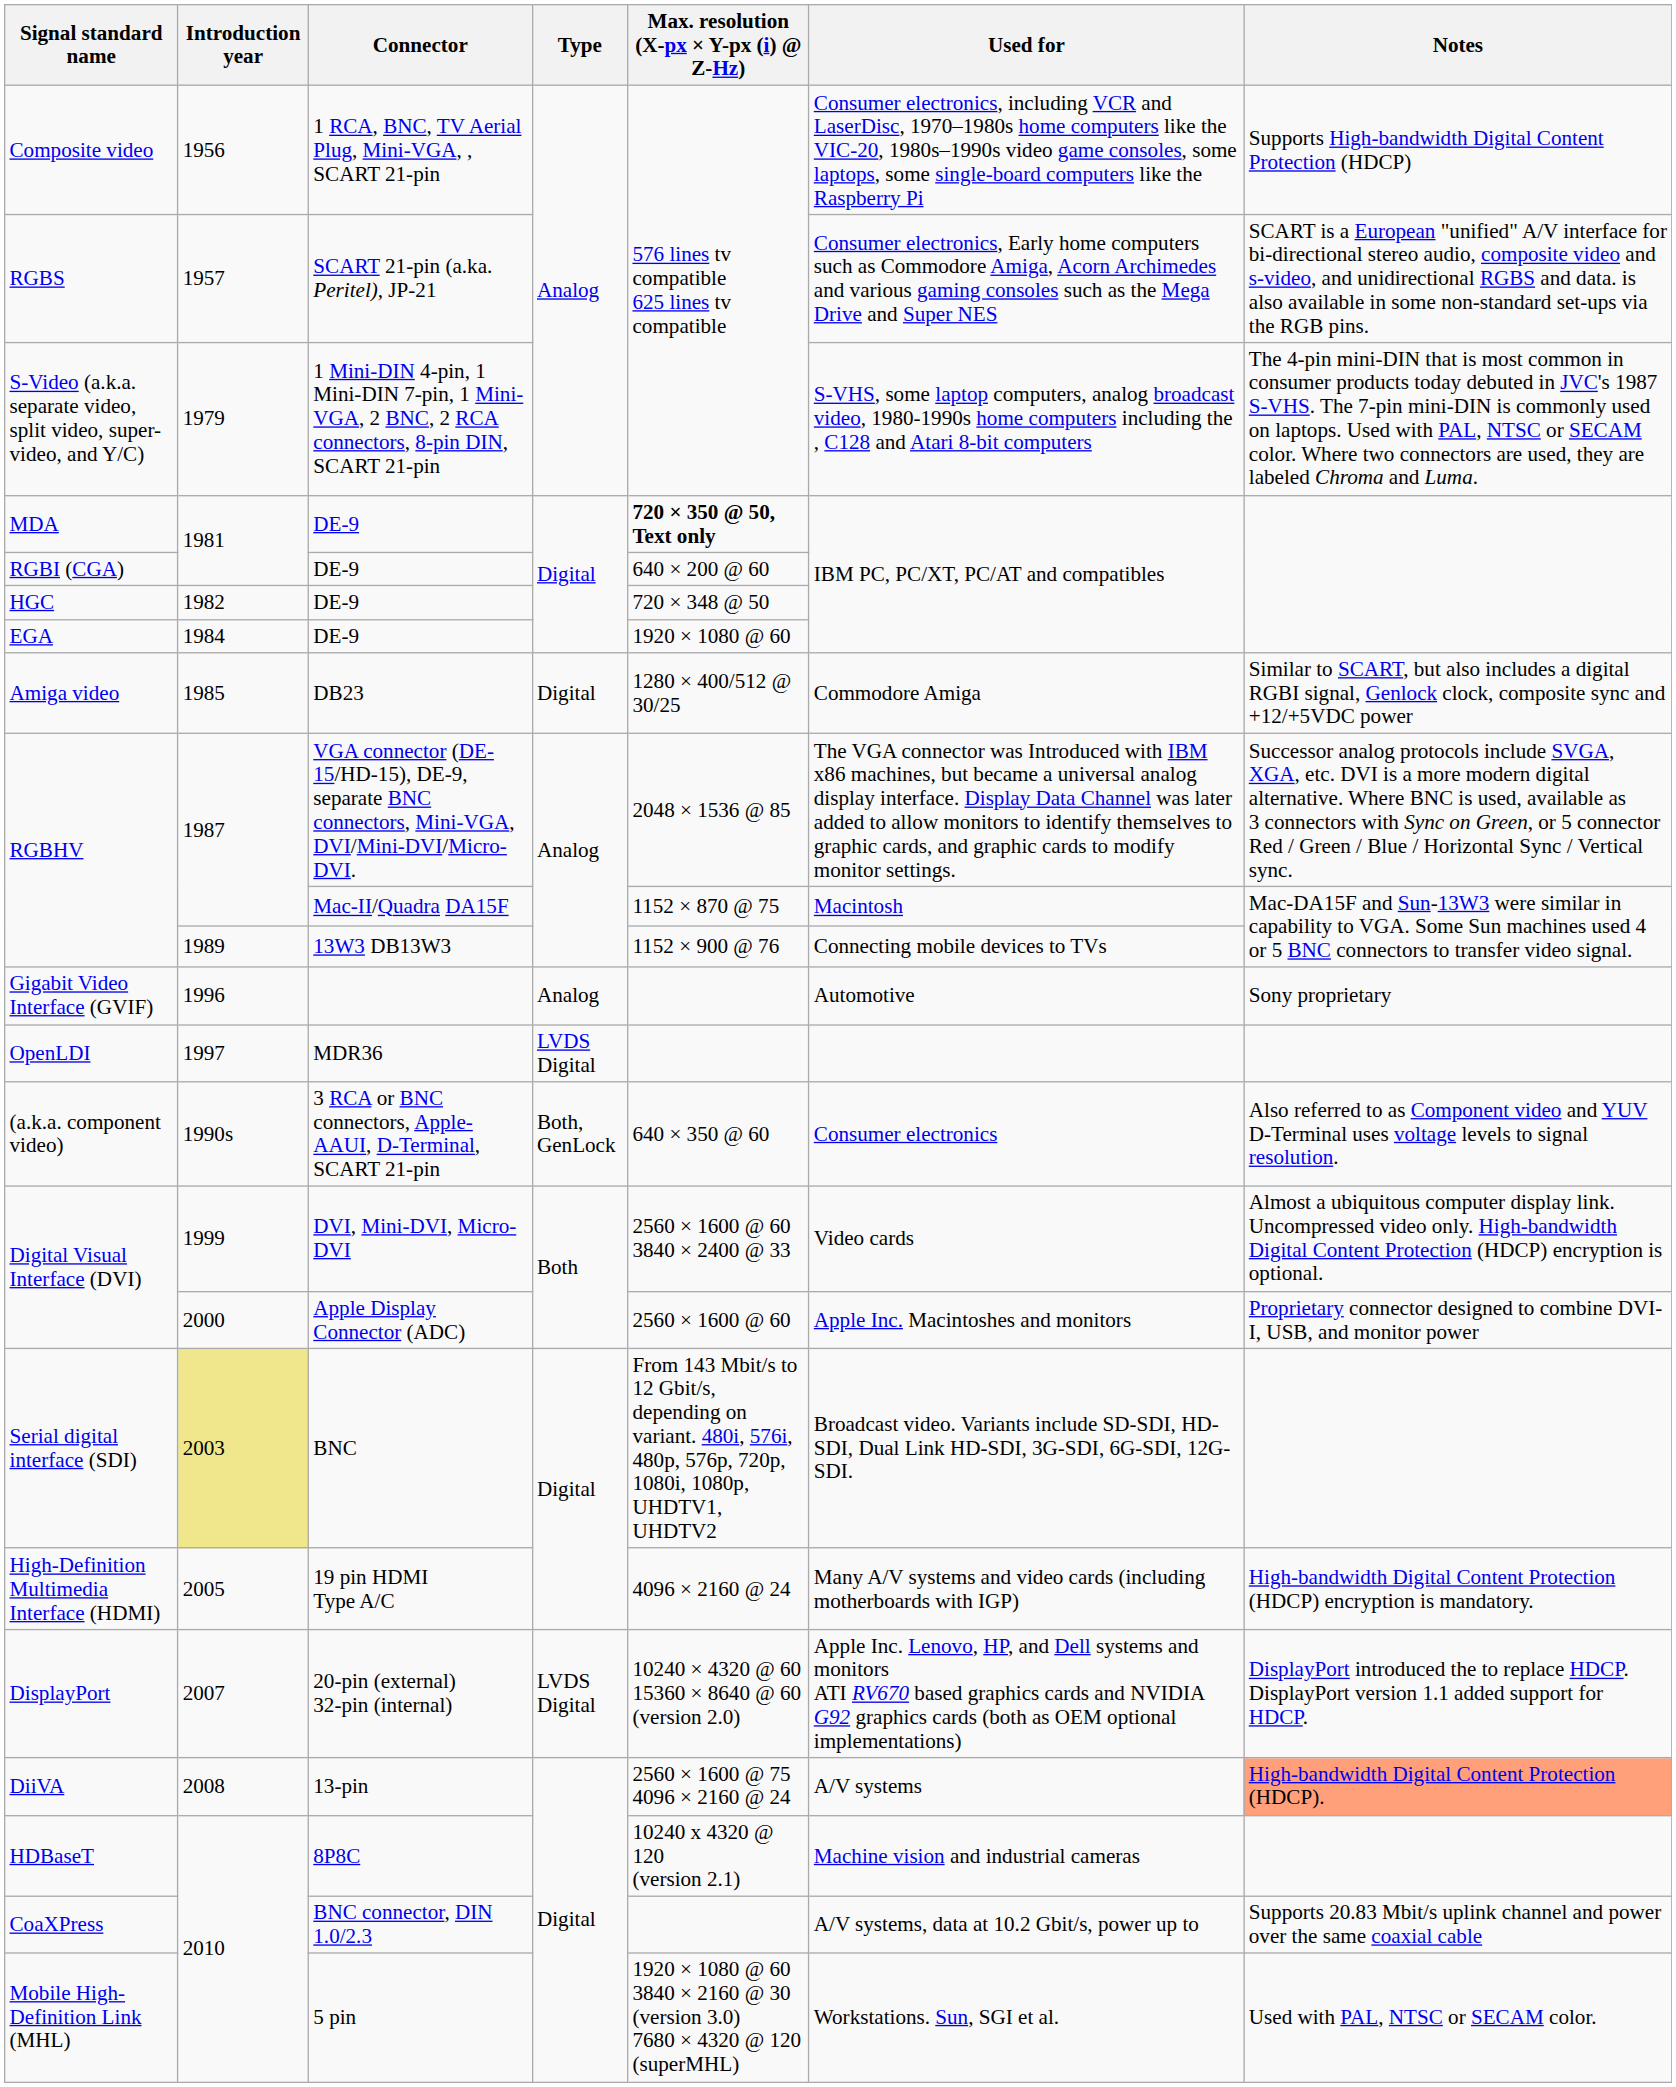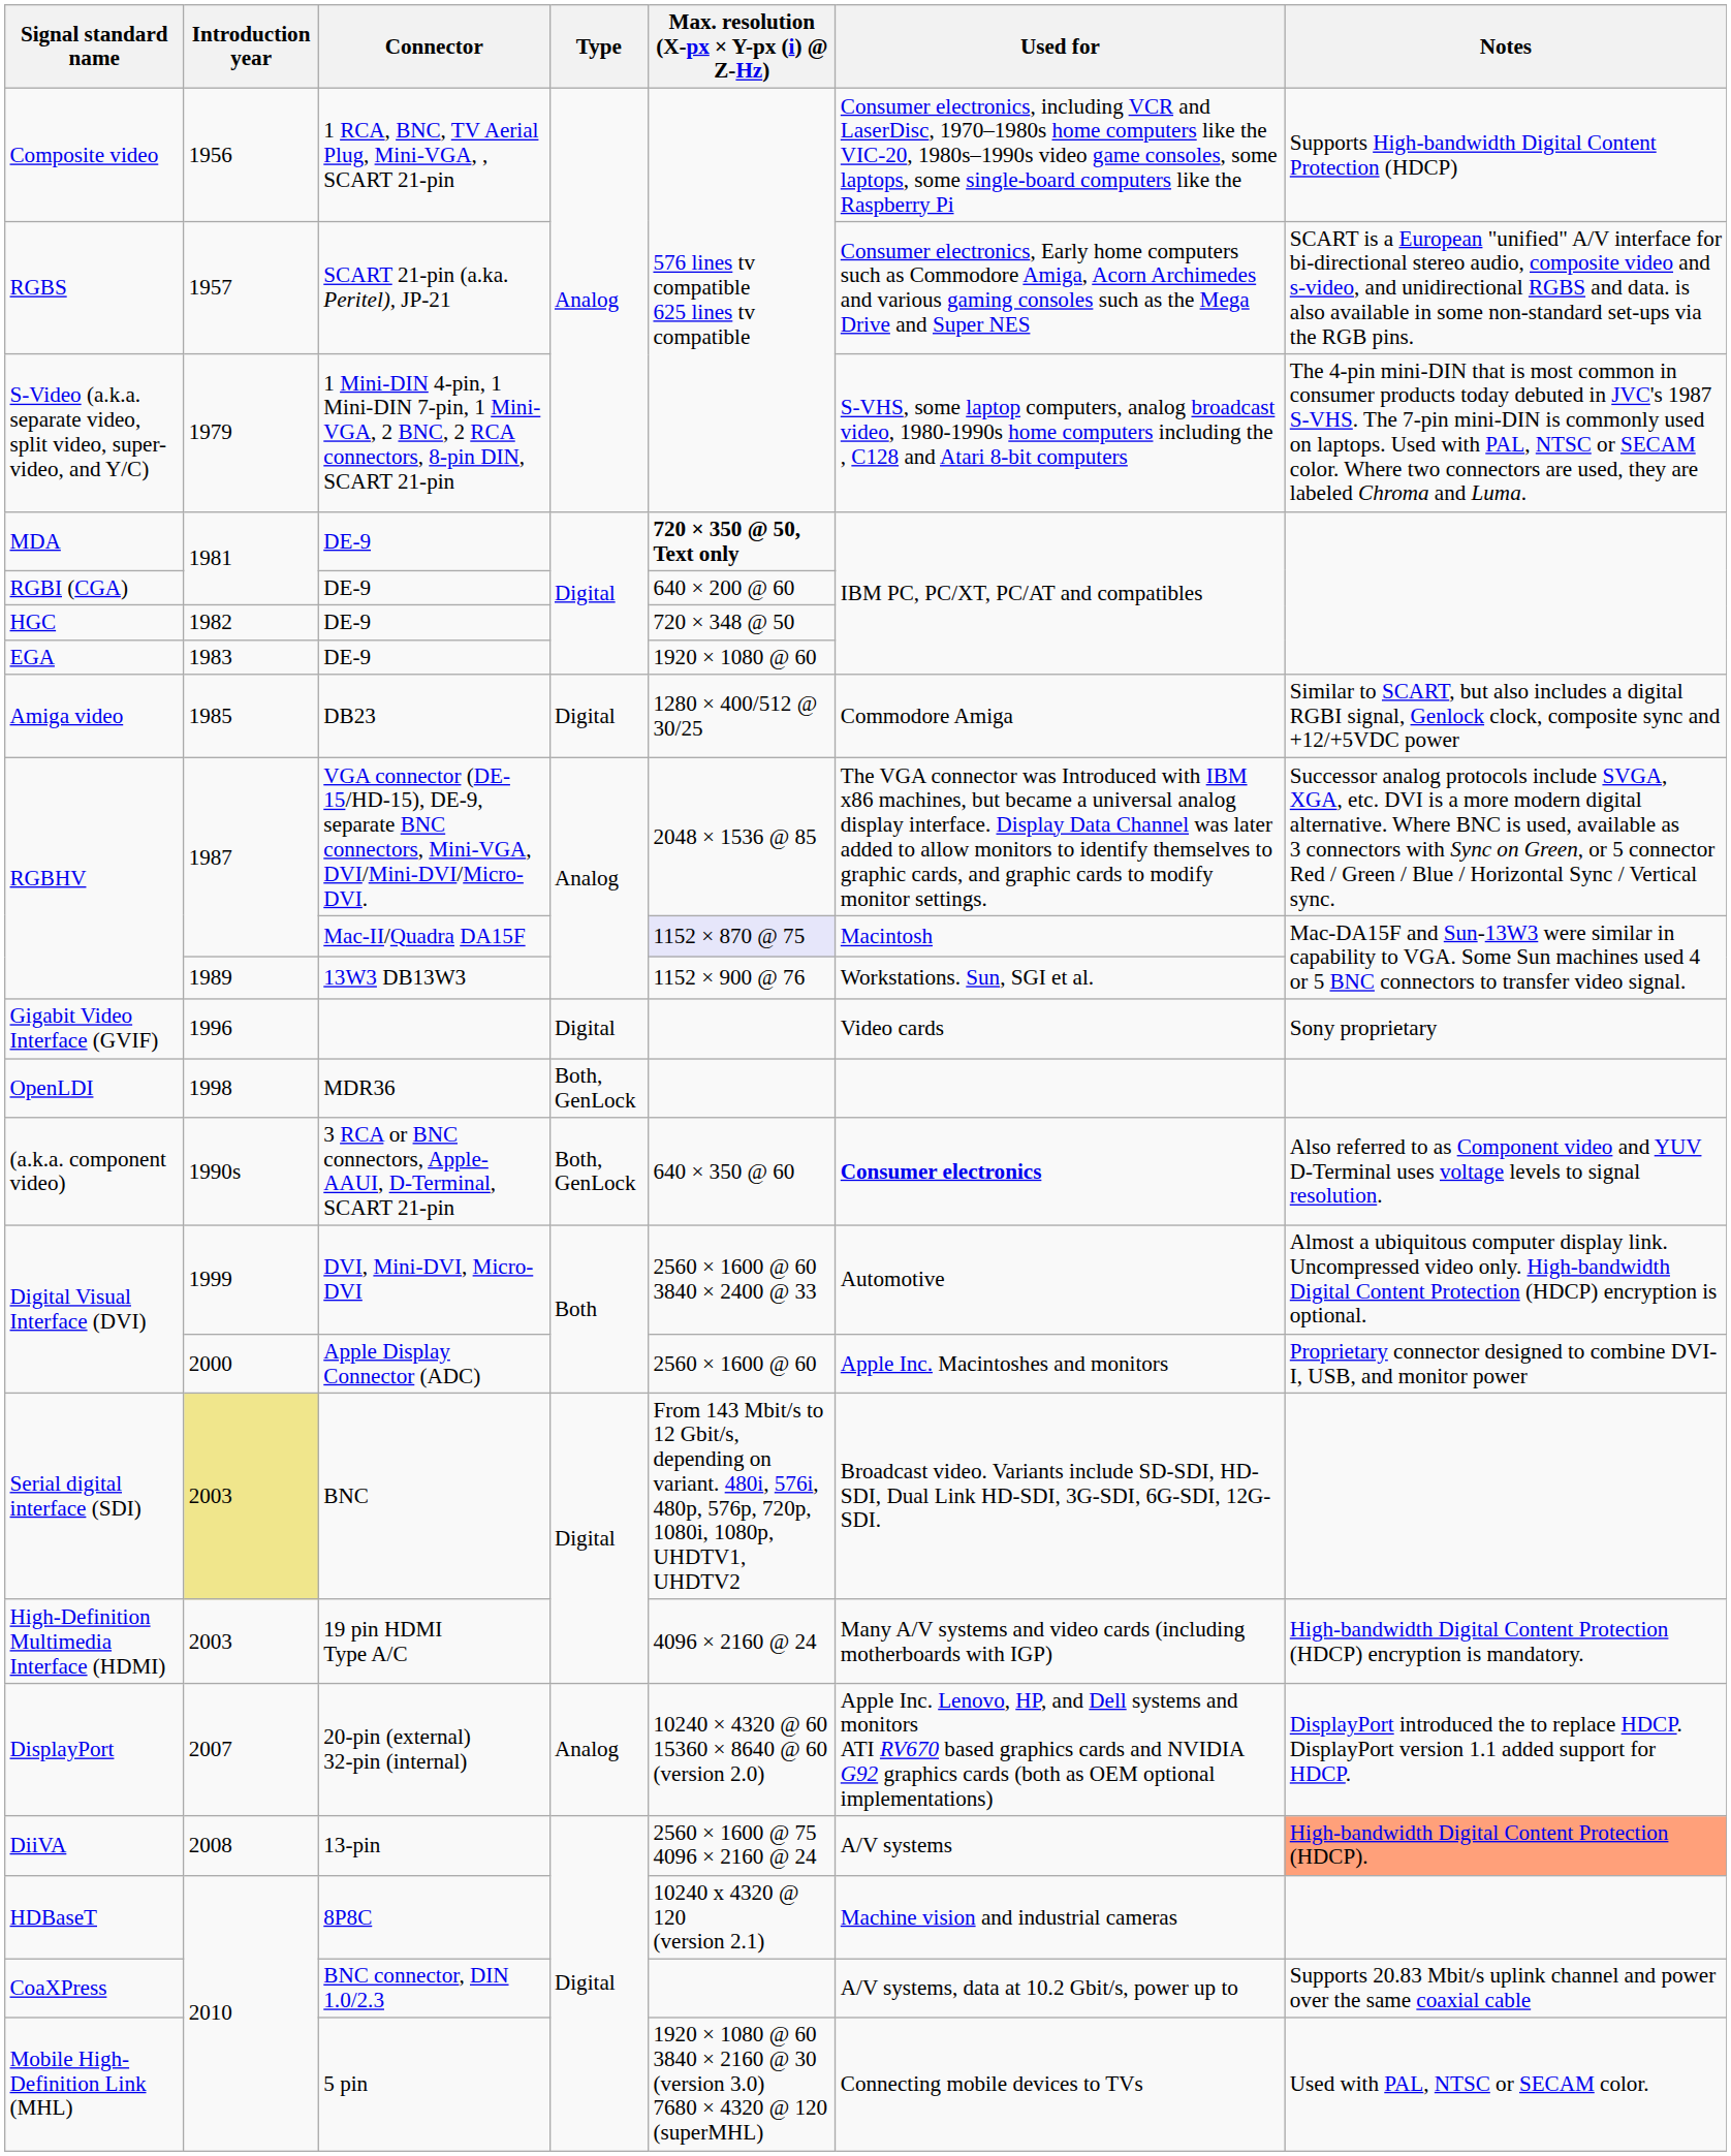EGA | Introduction year: 1984 -> 1983
RGBHV / Mac-II/Quadra DA15F | Max. resolution (X-px × Y-px (i) @ Z-Hz): no background -> lavender background
RGBHV / 13W3 DB13W3 | Used for: Connecting mobile devices to TVs -> Workstations. Sun, SGI et al.
Gigabit Video Interface (GVIF) | Type: Analog -> Digital
Gigabit Video Interface (GVIF) | Used for: Automotive -> Video cards
OpenLDI | Introduction year: 1997 -> 1998
OpenLDI | Type: LVDS Digital -> Both, GenLock
(a.k.a. component video) | Used for: normal -> bold
Digital Visual Interface (DVI) / DVI, Mini-DVI, Micro-DVI | Used for: Video cards -> Automotive
High-Definition Multimedia Interface (HDMI) | Introduction year: 2005 -> 2003
DisplayPort | Type: LVDS Digital -> Analog
Mobile High-Definition Link (MHL) | Used for: Workstations. Sun, SGI et al. -> Connecting mobile devices to TVs
